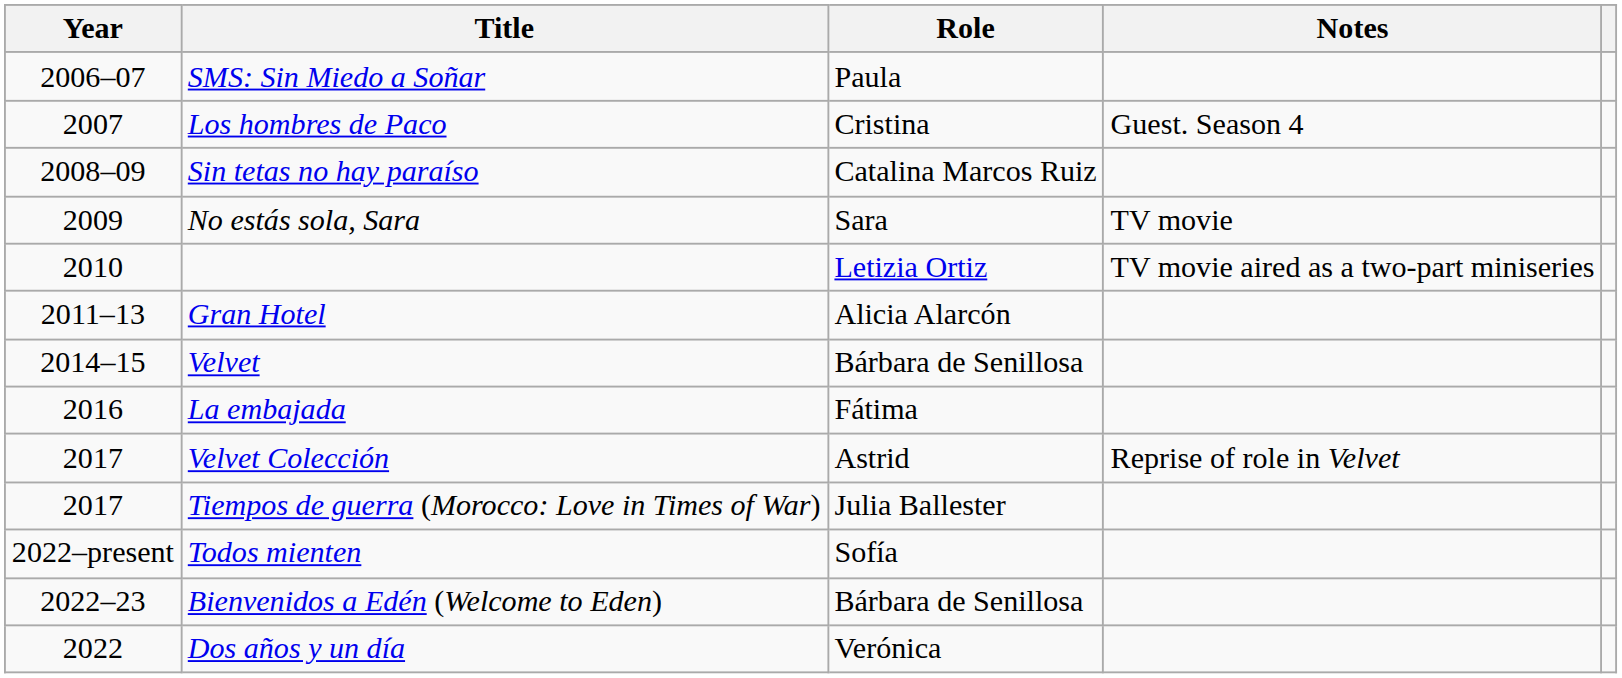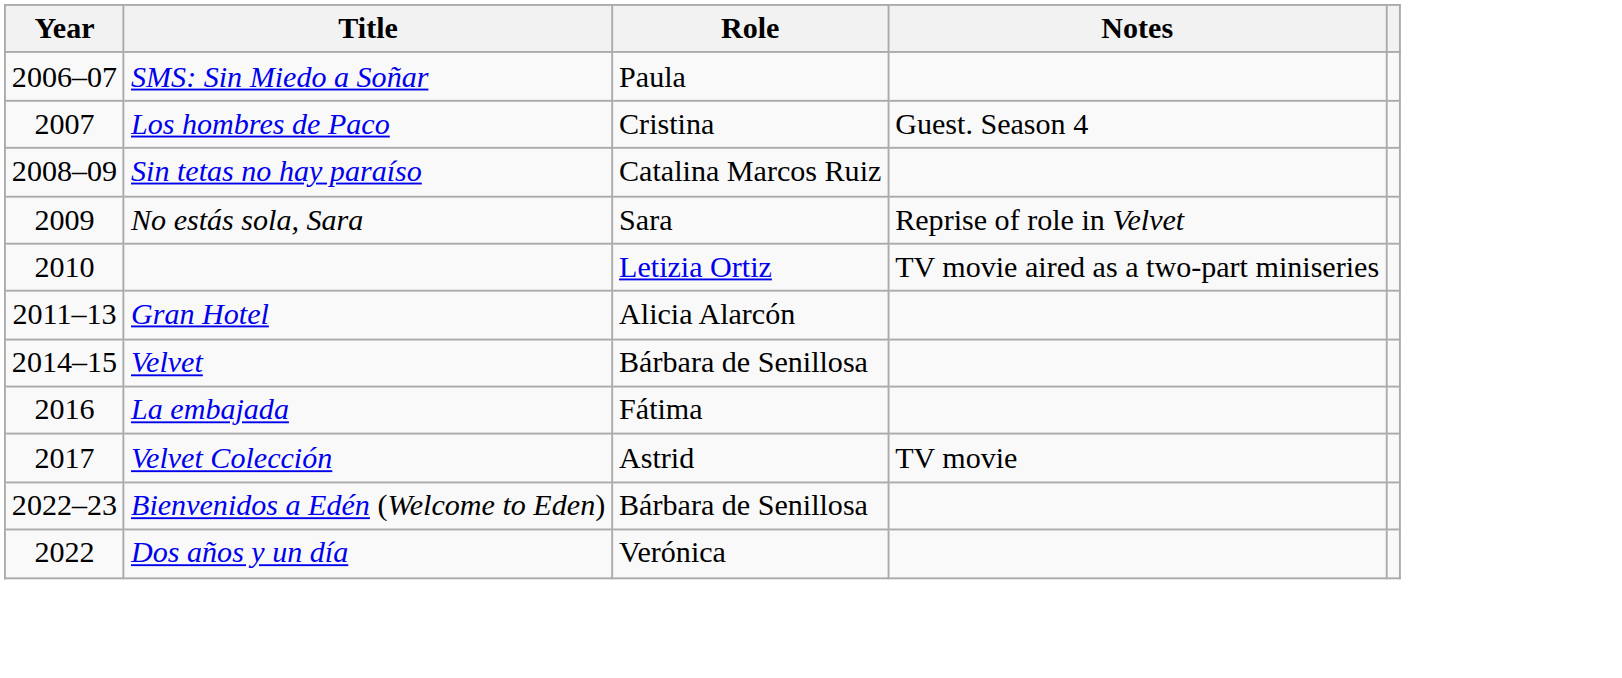No estás sola, Sara | Notes: TV movie -> Reprise of role in Velvet
Velvet Colección | Notes: Reprise of role in Velvet -> TV movie
- row: 2017 | Tiempos de guerra (Morocco: Love in Times of War) | Julia Ballester
- row: 2022–present | Todos mienten | Sofía
